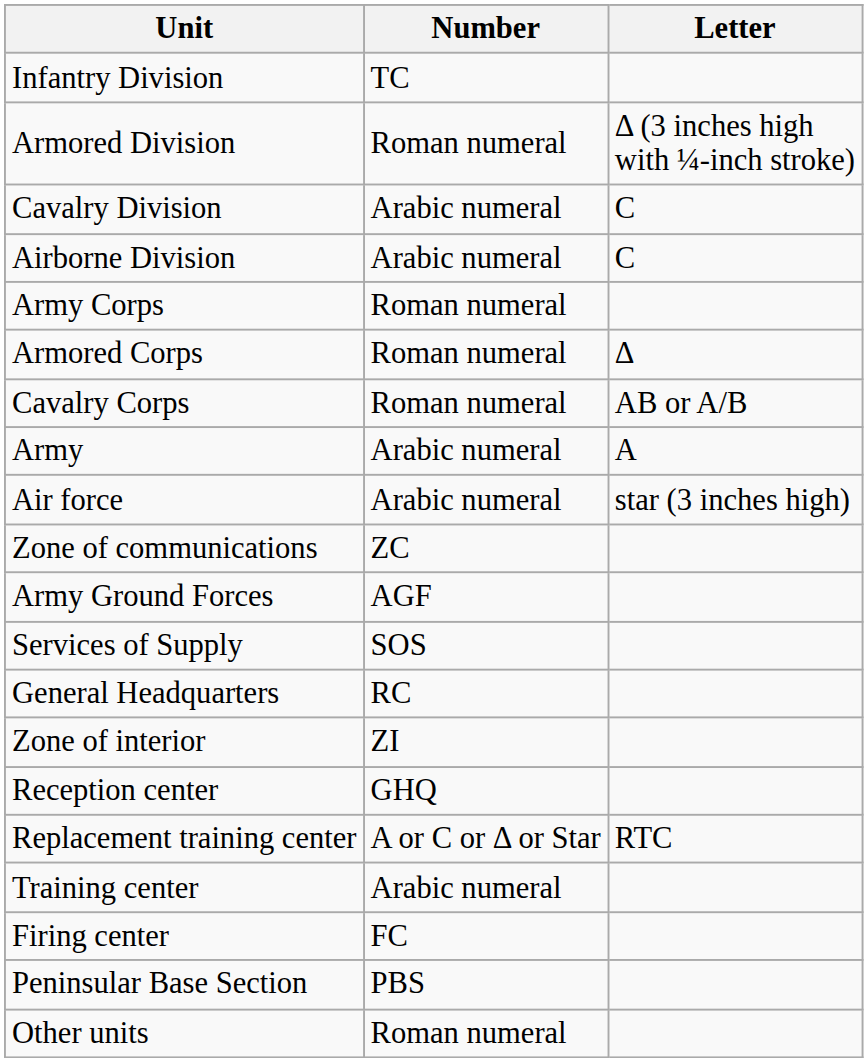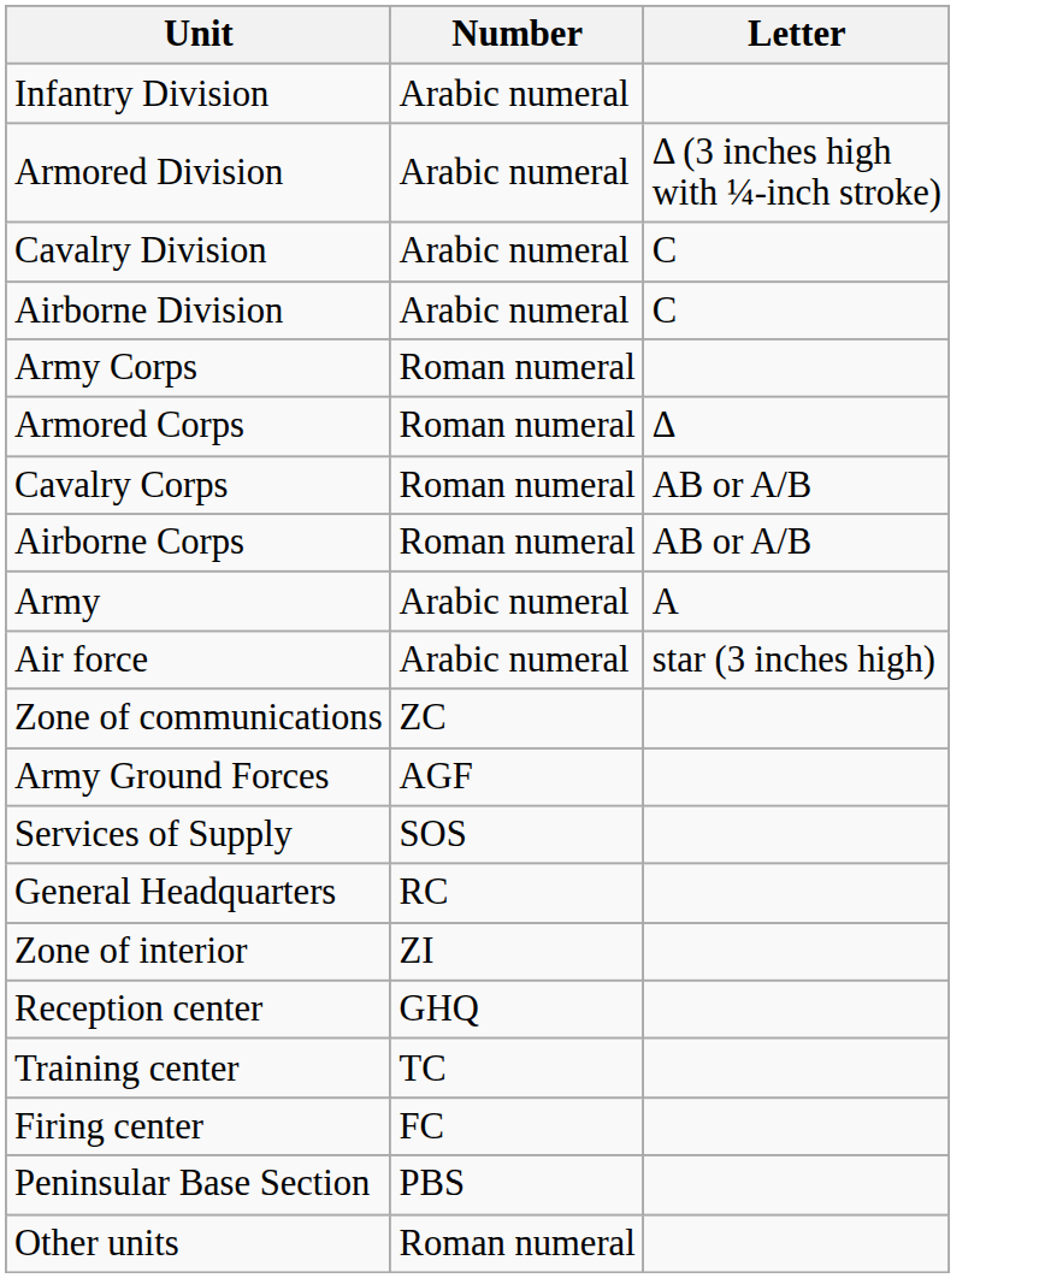Infantry Division | Number: TC -> Arabic numeral
Armored Division | Number: Roman numeral -> Arabic numeral
+ row: Airborne Corps | Roman numeral | AB or A/B
- row: Replacement training center | A or C or Δ or Star | RTC
Training center | Number: Arabic numeral -> TC
